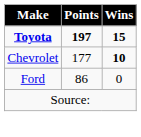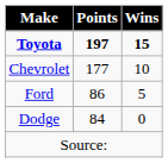Chevrolet | Wins: bold -> normal
Ford | Wins: 0 -> 5
+ row: Dodge | 84 | 0
